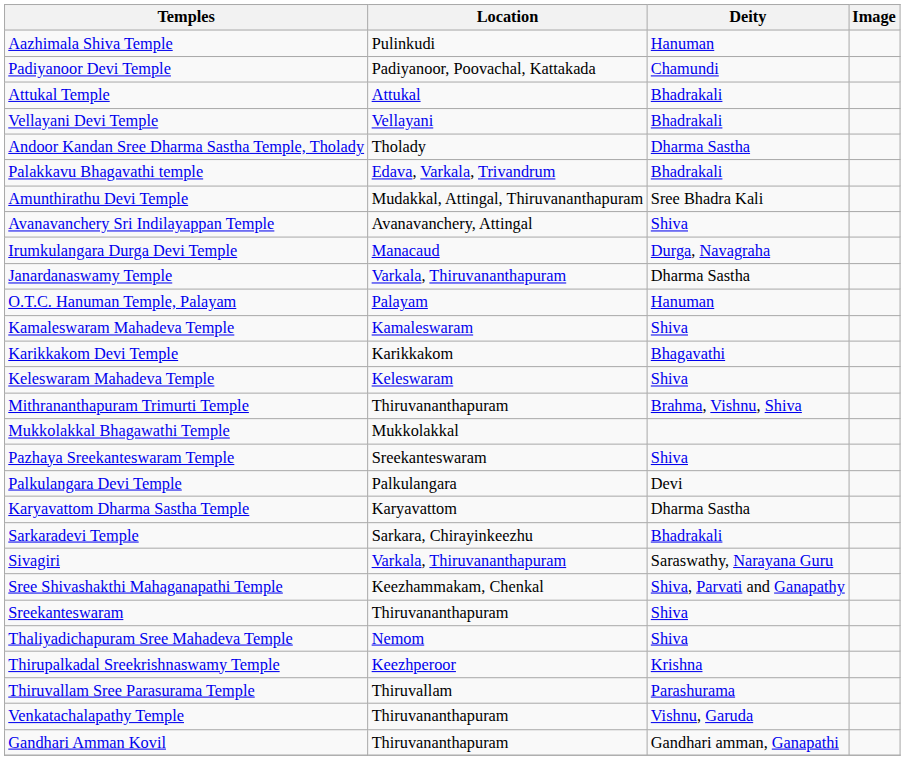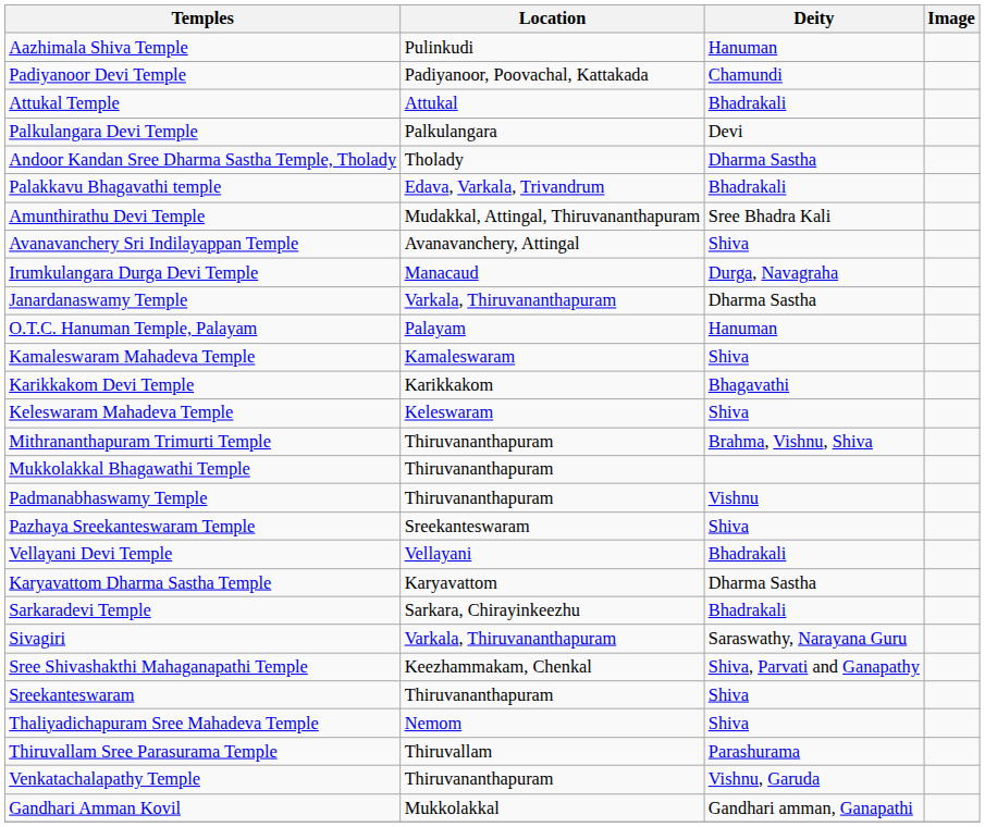rows swapped: Vellayani Devi Temple <-> Palkulangara Devi Temple
Mukkolakkal Bhagawathi Temple | Location: Mukkolakkal -> Thiruvananthapuram
+ row: Padmanabhaswamy Temple | Thiruvananthapuram | Vishnu
- row: Thirupalkadal Sreekrishnaswamy Temple | Keezhperoor | Krishna
Gandhari Amman Kovil | Location: Thiruvananthapuram -> Mukkolakkal
